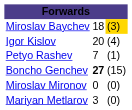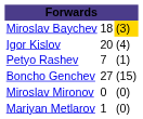Boncho Genchev | column 2: bold -> normal
Mariyan Metlarov | column 2: 3 -> 1
